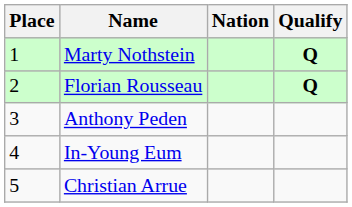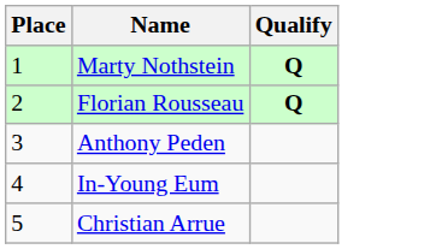- column: Nation
